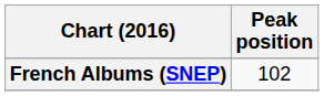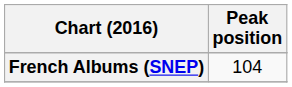French Albums (SNEP) | Peak position: 102 -> 104
